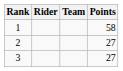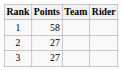columns swapped: Rider <-> Points
